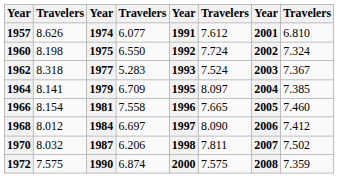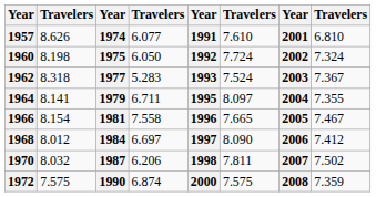1957 | column 6: 7.612 -> 7.610
1960 | column 4: 6.550 -> 6.050
1964 | column 4: 6.709 -> 6.711
1964 | column 8: 7.385 -> 7.355
1966 | column 8: 7.460 -> 7.467
